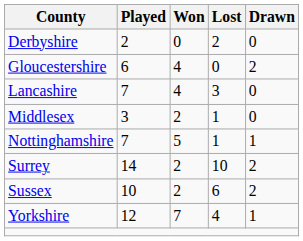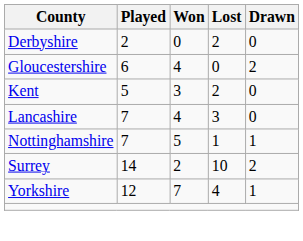+ row: Kent | 5 | 3 | 2 | 0
- row: Middlesex | 3 | 2 | 1 | 0
- row: Sussex | 10 | 2 | 6 | 2
